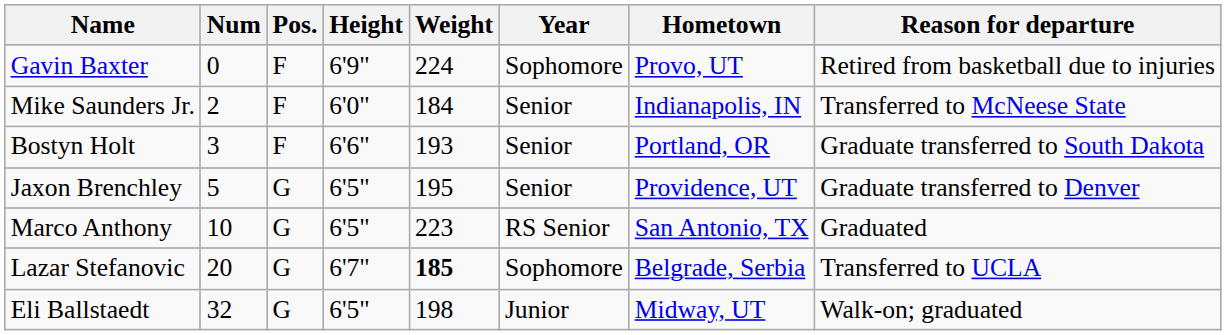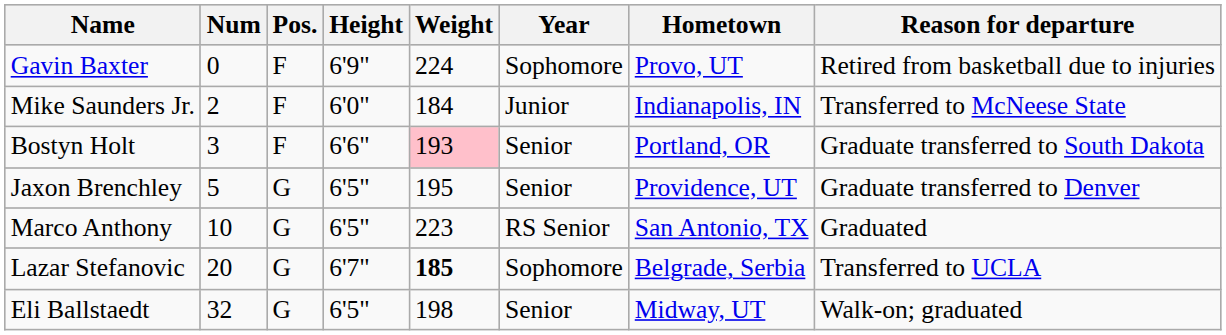Mike Saunders Jr. | Year: Senior -> Junior
Bostyn Holt | Weight: no background -> pink background
Eli Ballstaedt | Year: Junior -> Senior
